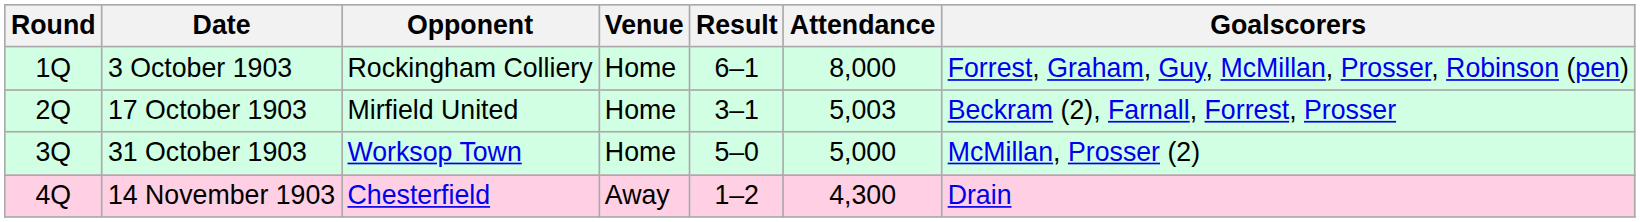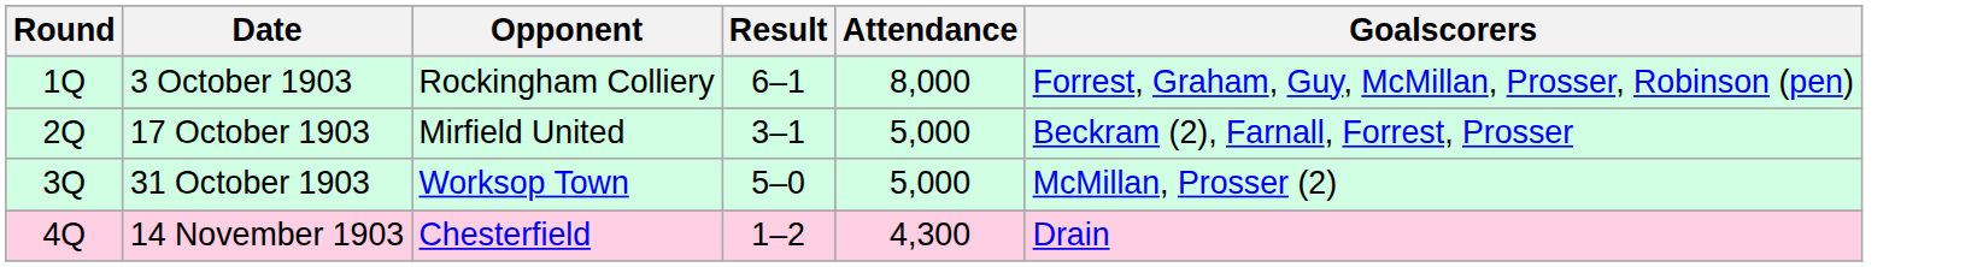- column: Venue | Home | Home | Home | Away
17 October 1903 | Attendance: 5,003 -> 5,000
